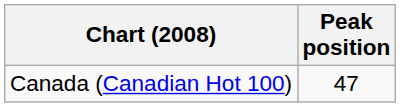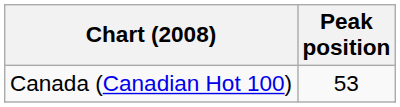Canada (Canadian Hot 100) | Peak position: 47 -> 53
